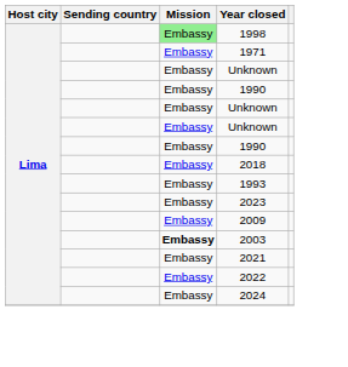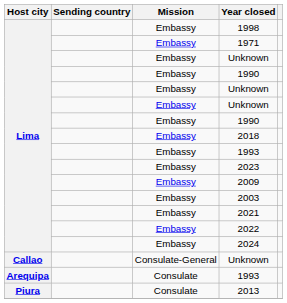1998 | Mission: lightgreen background -> no background
2003 | Mission: bold -> normal
+ row: Callao | Consulate-General | Unknown
+ row: Arequipa | Consulate | 1993
+ row: Piura | Consulate | 2013
